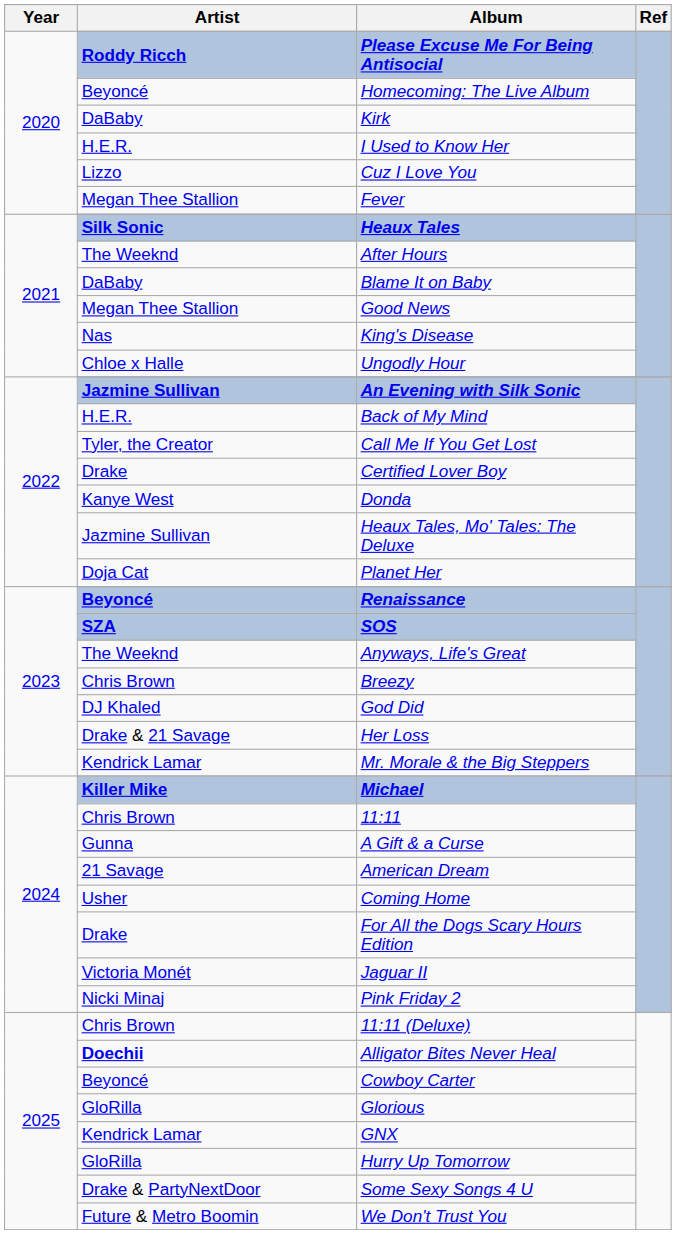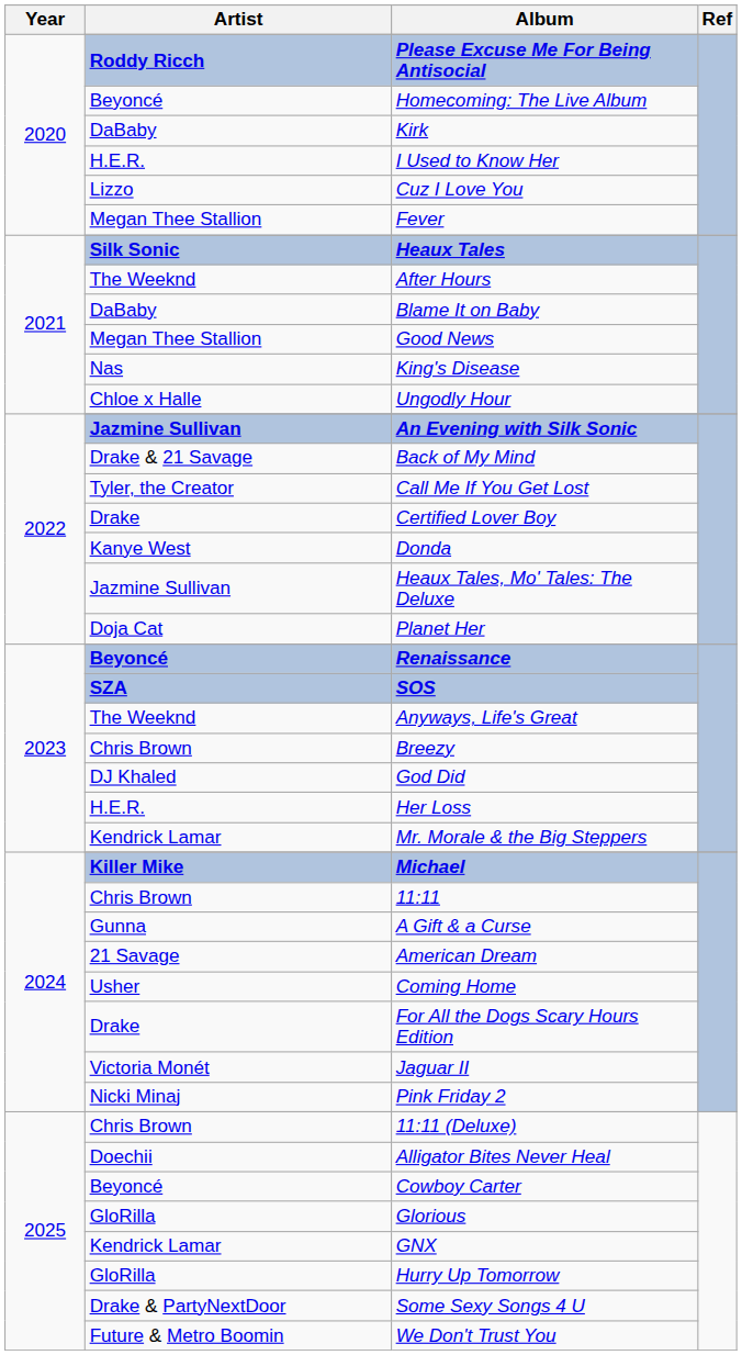Back of My Mind | Artist: H.E.R. -> Drake & 21 Savage
Her Loss | Artist: Drake & 21 Savage -> H.E.R.
Alligator Bites Never Heal | Artist: bold -> normal
